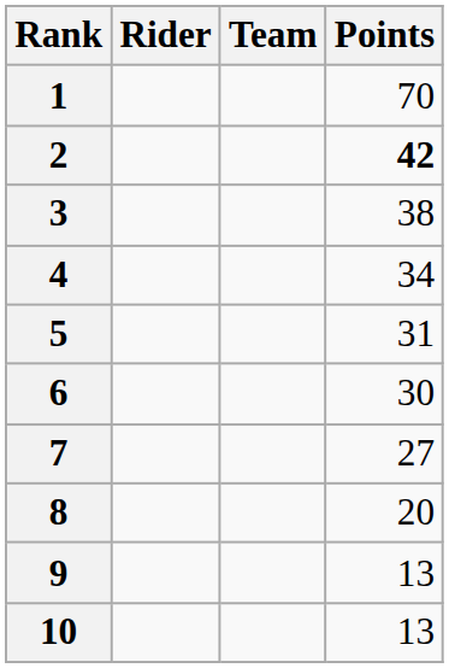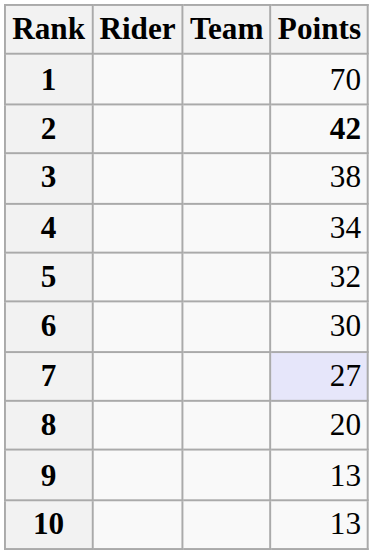5 | Points: 31 -> 32
7 | Points: no background -> lavender background
